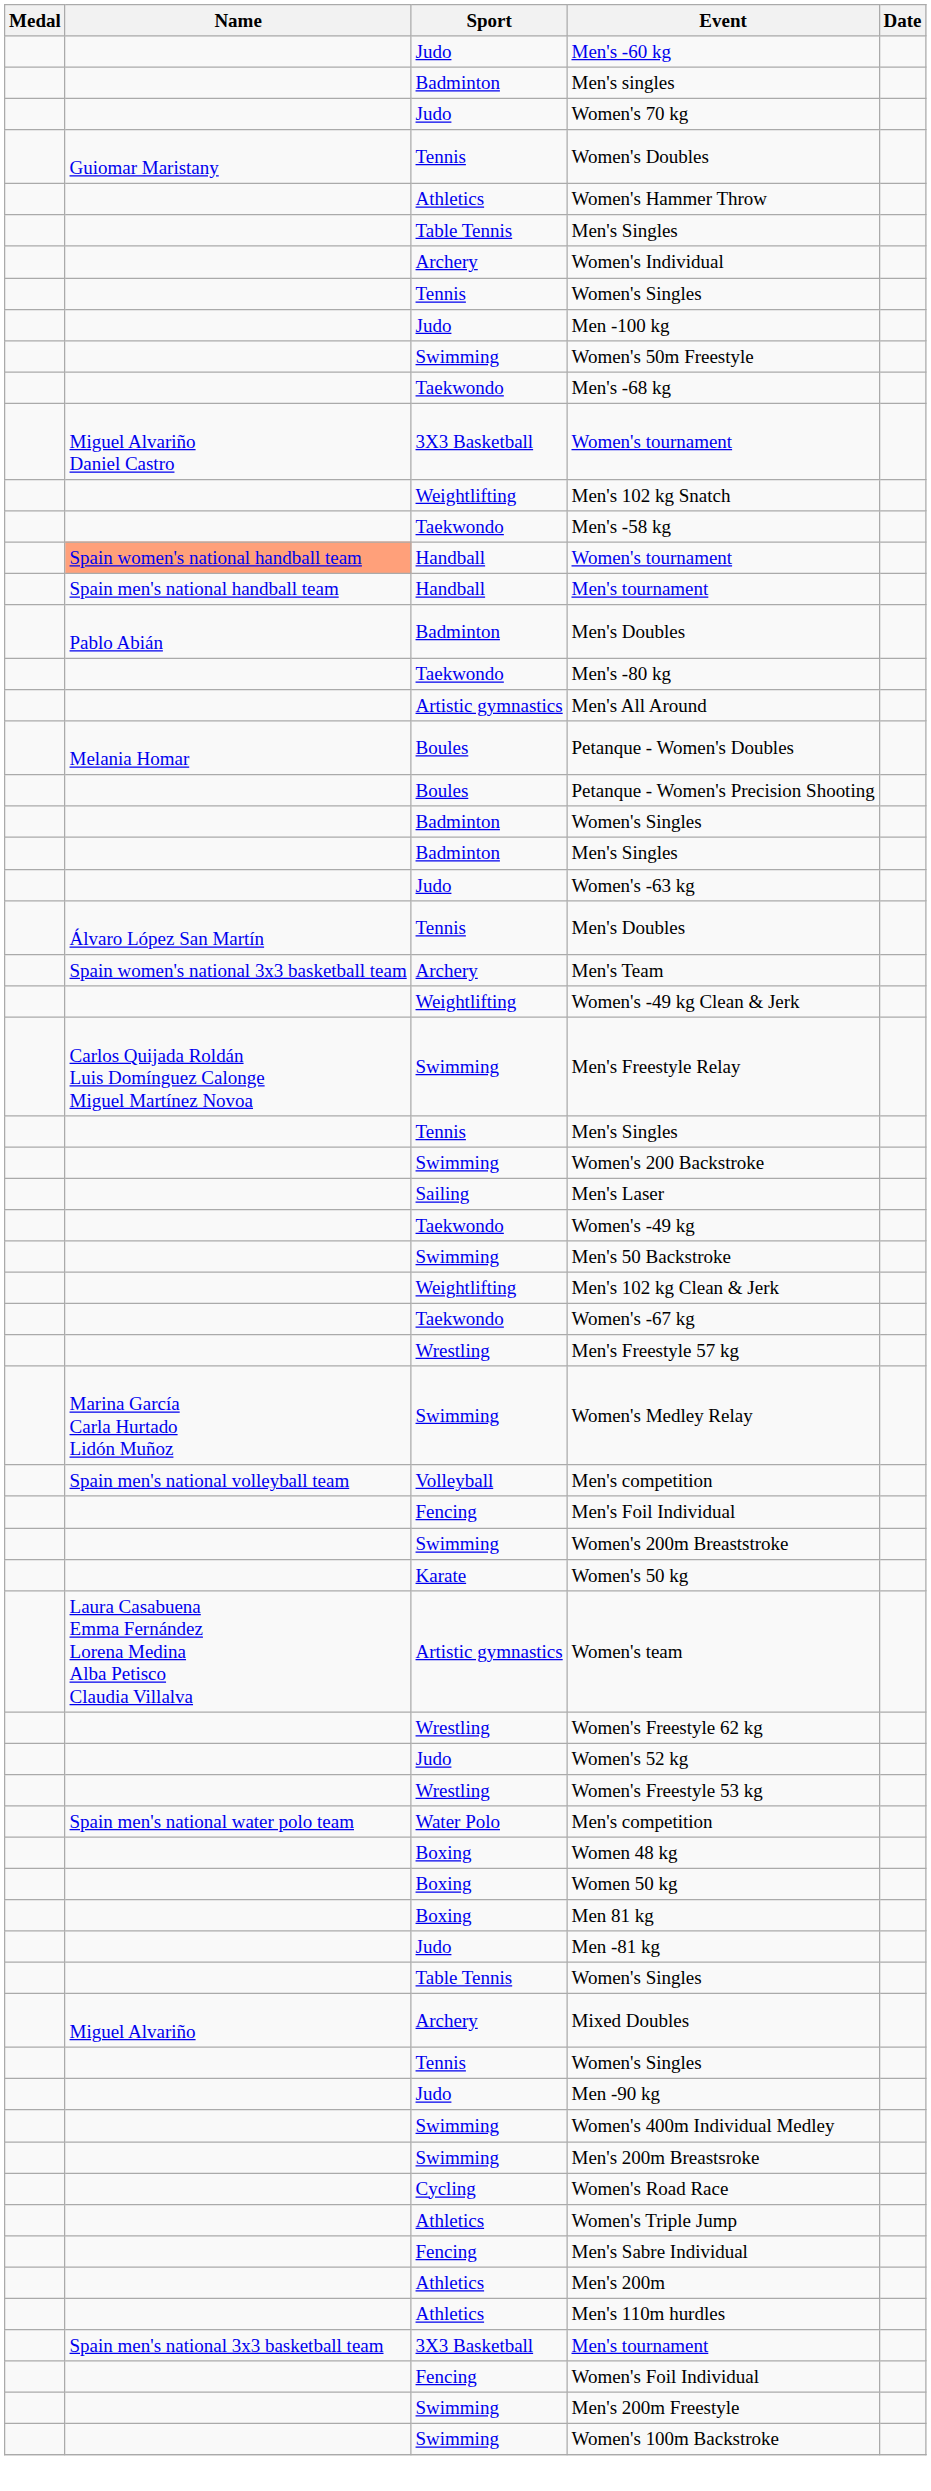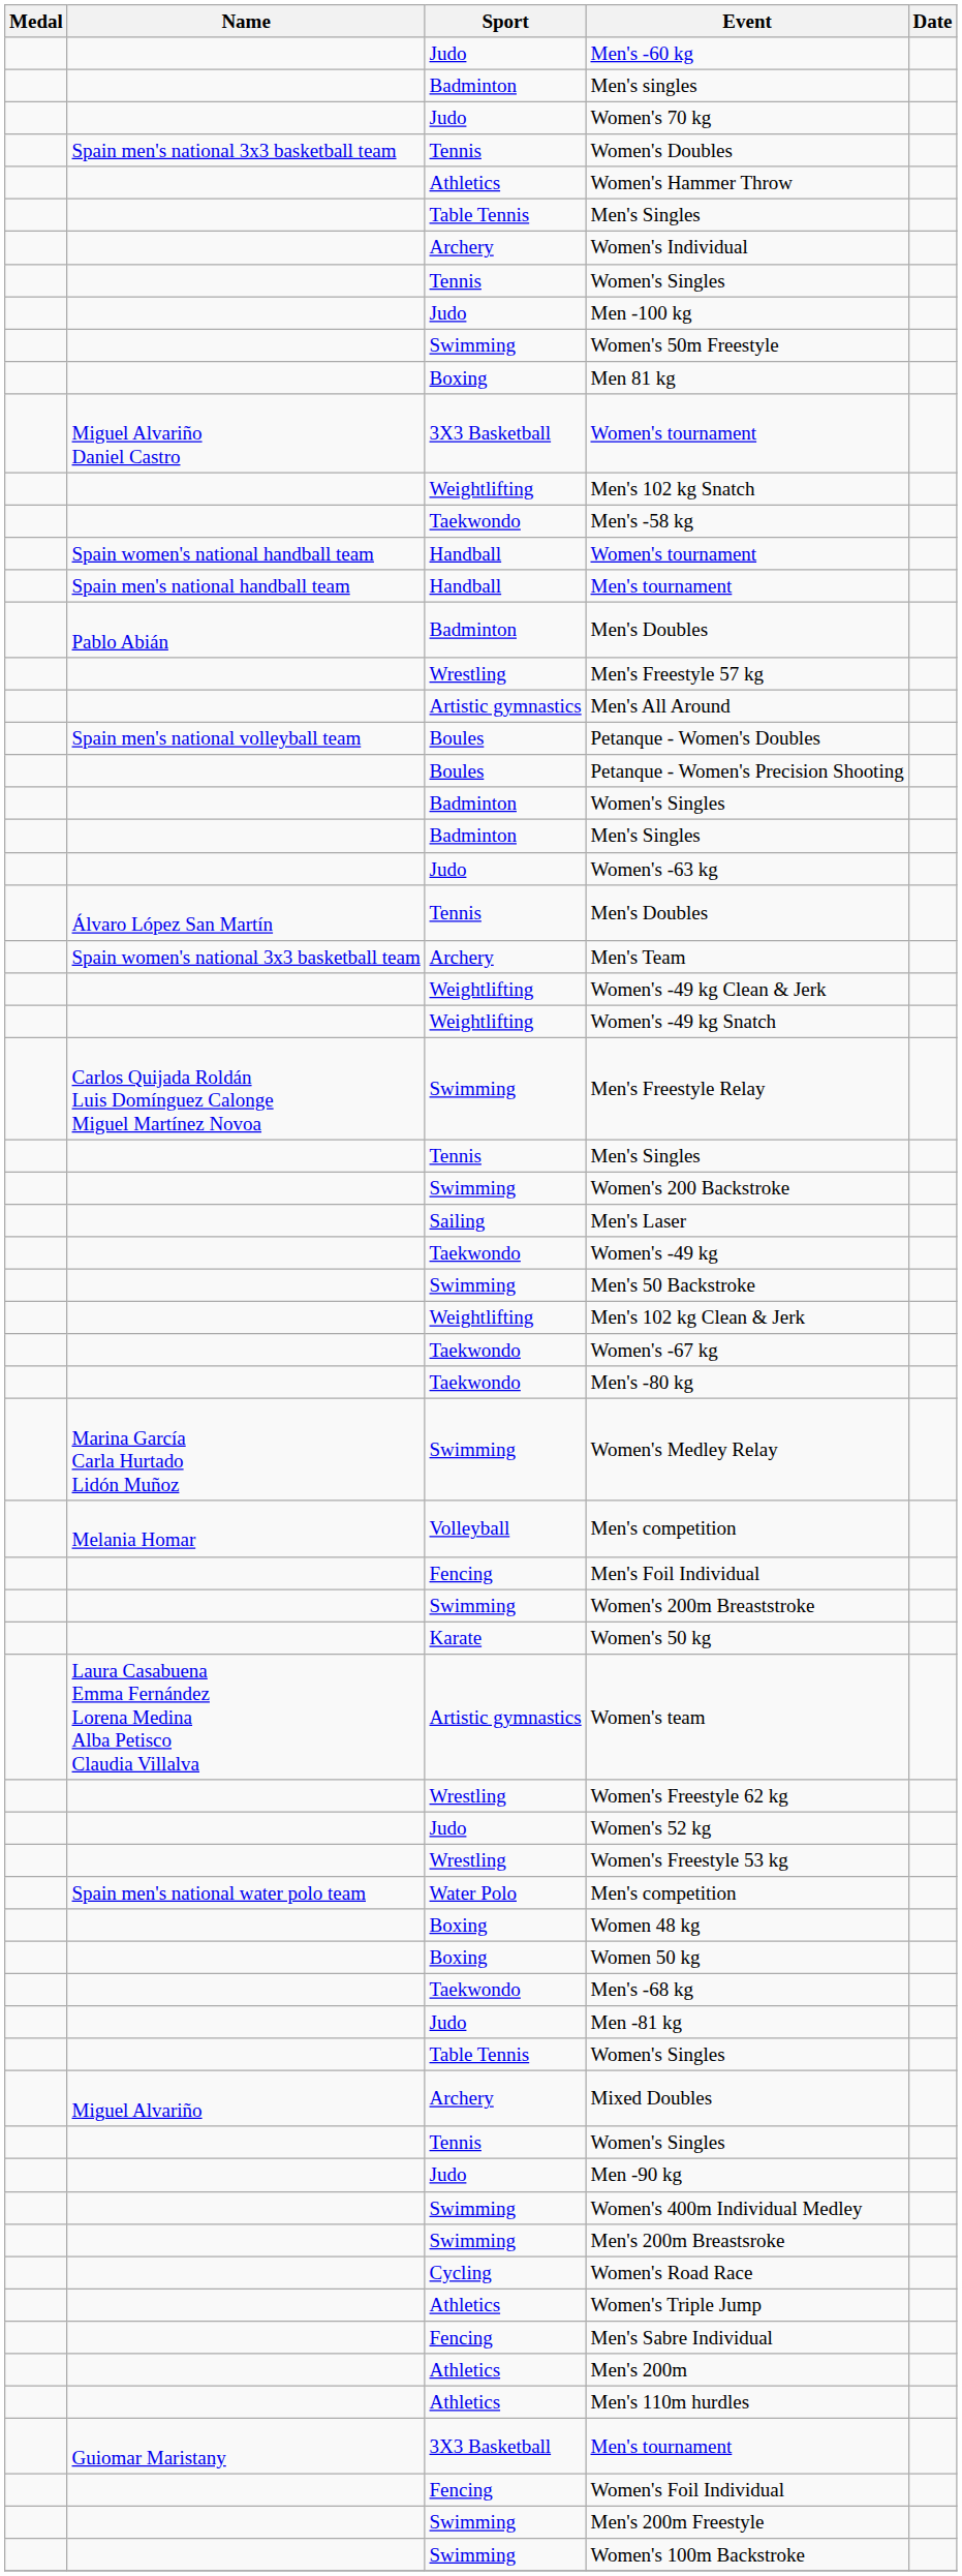Women's Doubles | Name: Guiomar Maristany -> Spain men's national 3x3 basketball team
rows swapped: Men's -68 kg <-> Men 81 kg
Handball / Women's tournament | Name: lightsalmon background -> no background
rows swapped: Men's Freestyle 57 kg <-> Men's -80 kg
Petanque - Women's Doubles | Name: Melania Homar -> Spain men's national volleyball team
+ row: Weightlifting | Women's -49 kg Snatch
Volleyball / Men's competition | Name: Spain men's national volleyball team -> Melania Homar
3X3 Basketball / Men's tournament | Name: Spain men's national 3x3 basketball team -> Guiomar Maristany
